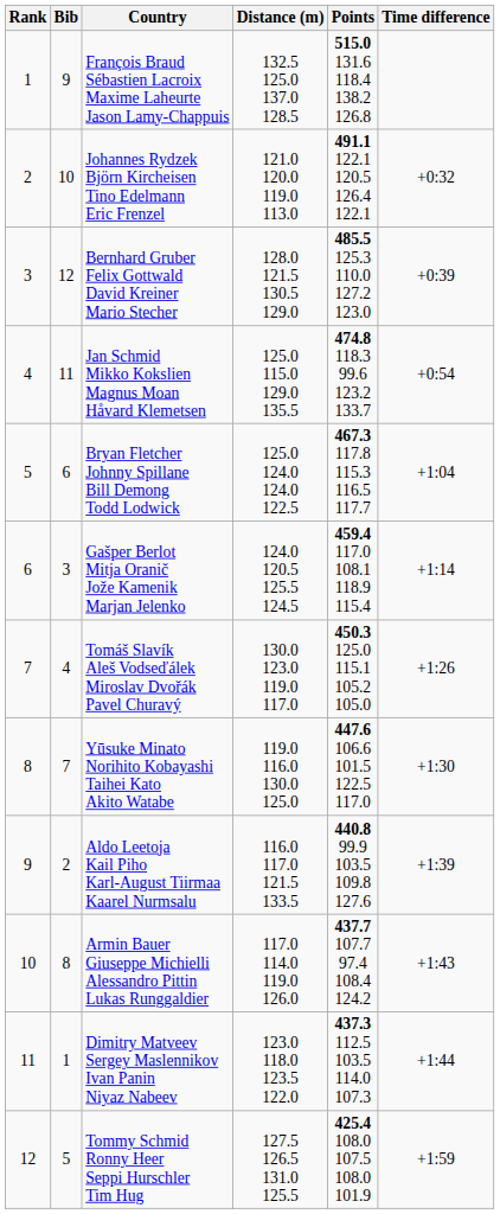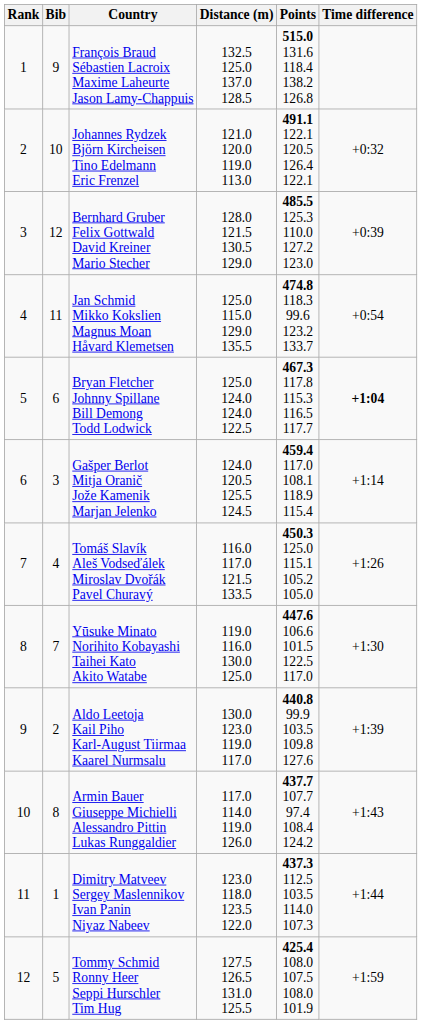Bryan Fletcher Johnny Spillane Bill Demong Todd Lodwick | Time difference: normal -> bold
Tomáš Slavík Aleš Vodseďálek Miroslav Dvořák Pavel Churavý | Distance (m): 130.0 123.0 119.0 117.0 -> 116.0 117.0 121.5 133.5
Aldo Leetoja Kail Piho Karl-August Tiirmaa Kaarel Nurmsalu | Distance (m): 116.0 117.0 121.5 133.5 -> 130.0 123.0 119.0 117.0
